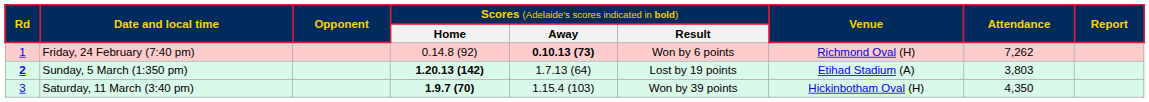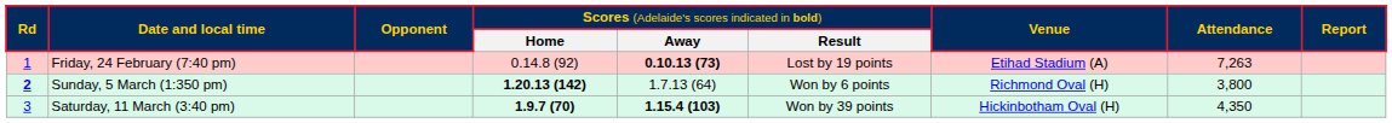Friday, 24 February (7:40 pm) | column 6: Won by 6 points -> Lost by 19 points
Friday, 24 February (7:40 pm) | column 7: Richmond Oval (H) -> Etihad Stadium (A)
Friday, 24 February (7:40 pm) | column 8: 7,262 -> 7,263
Sunday, 5 March (1:350 pm) | column 6: Lost by 19 points -> Won by 6 points
Sunday, 5 March (1:350 pm) | column 7: Etihad Stadium (A) -> Richmond Oval (H)
Sunday, 5 March (1:350 pm) | column 8: 3,803 -> 3,800
Saturday, 11 March (3:40 pm) | column 5: normal -> bold
